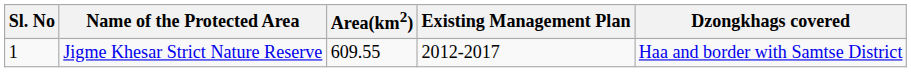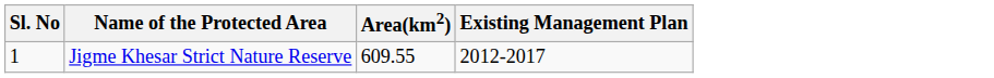- column: Dzongkhags covered | Haa and border with Samtse District
